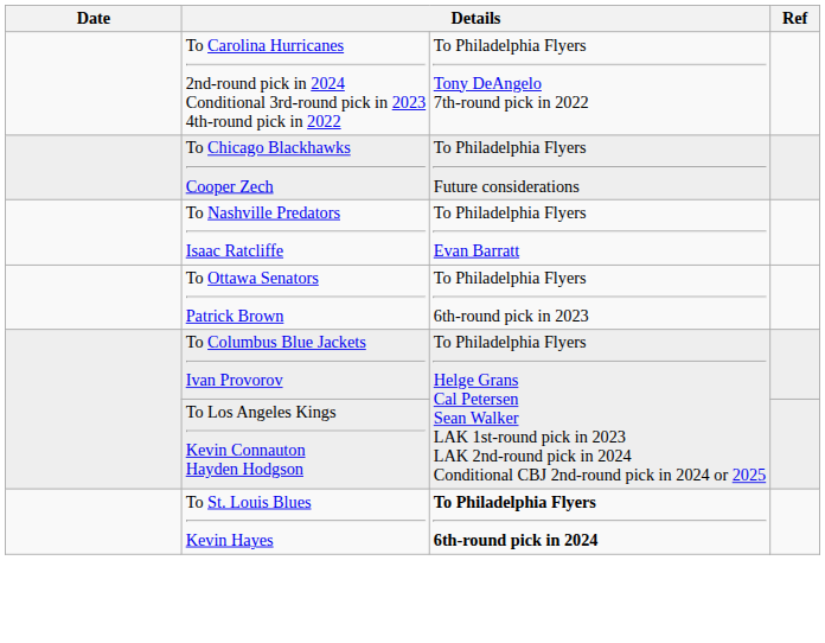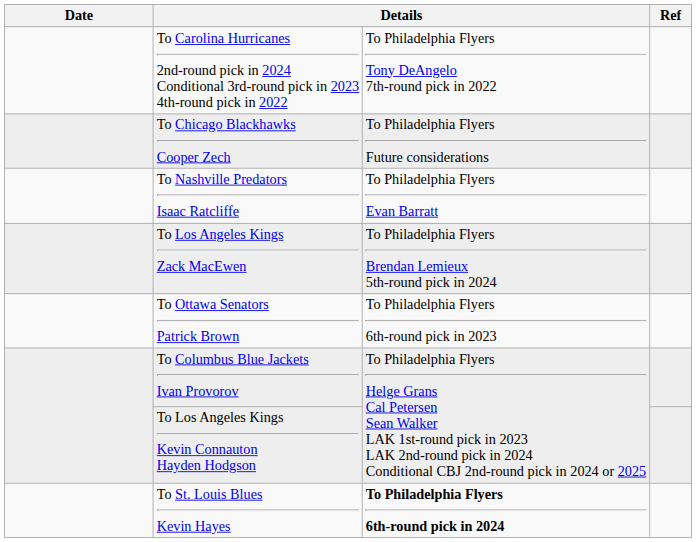+ row: To Los Angeles Kings Zack MacEwen | To Philadelphia Flyers Brendan Lemieux 5th-round pick in 2024
